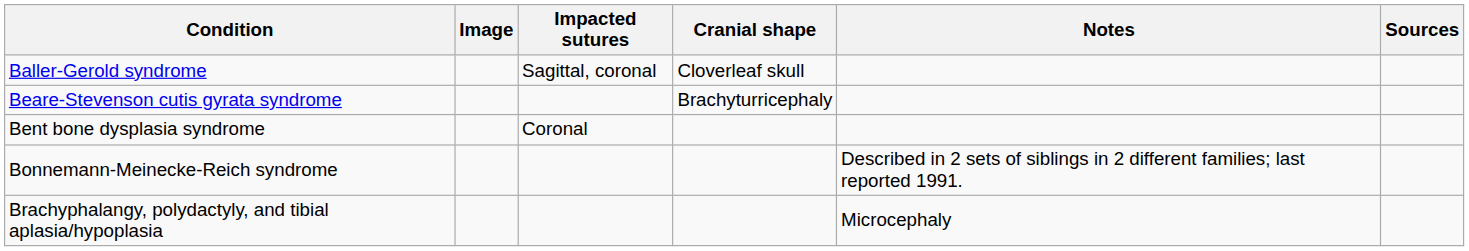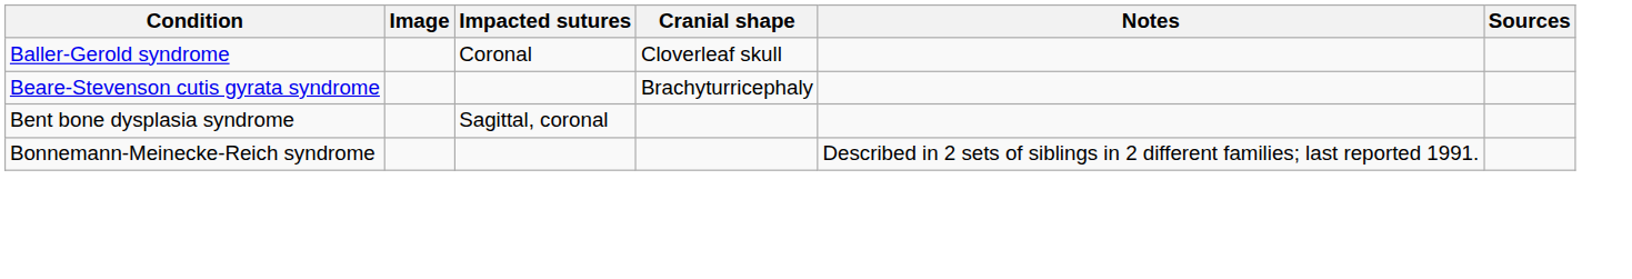Baller-Gerold syndrome | Impacted sutures: Sagittal, coronal -> Coronal
Bent bone dysplasia syndrome | Impacted sutures: Coronal -> Sagittal, coronal
- row: Brachyphalangy, polydactyly, and tibial aplasia/hypoplasia | Microcephaly
